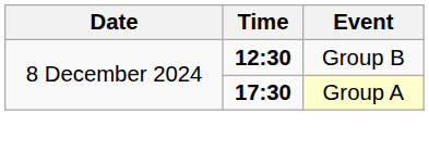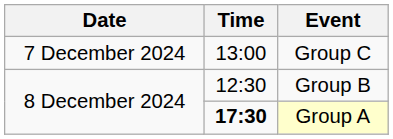+ row: 7 December 2024 | 13:00 | Group C
Group B | Time: bold -> normal
